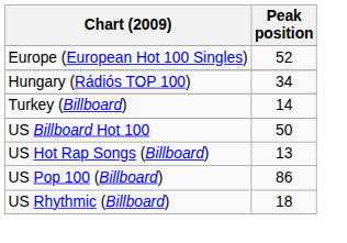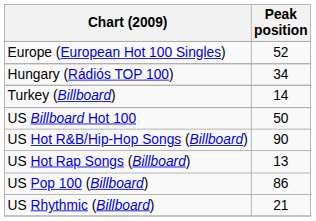+ row: US Hot R&B/Hip-Hop Songs (Billboard) | 90
US Rhythmic (Billboard) | Peak position: 18 -> 21
